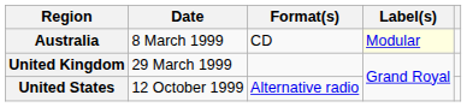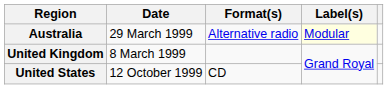Australia | Date: 8 March 1999 -> 29 March 1999
Australia | Format(s): CD -> Alternative radio
United Kingdom | Date: 29 March 1999 -> 8 March 1999
United States | Format(s): Alternative radio -> CD
